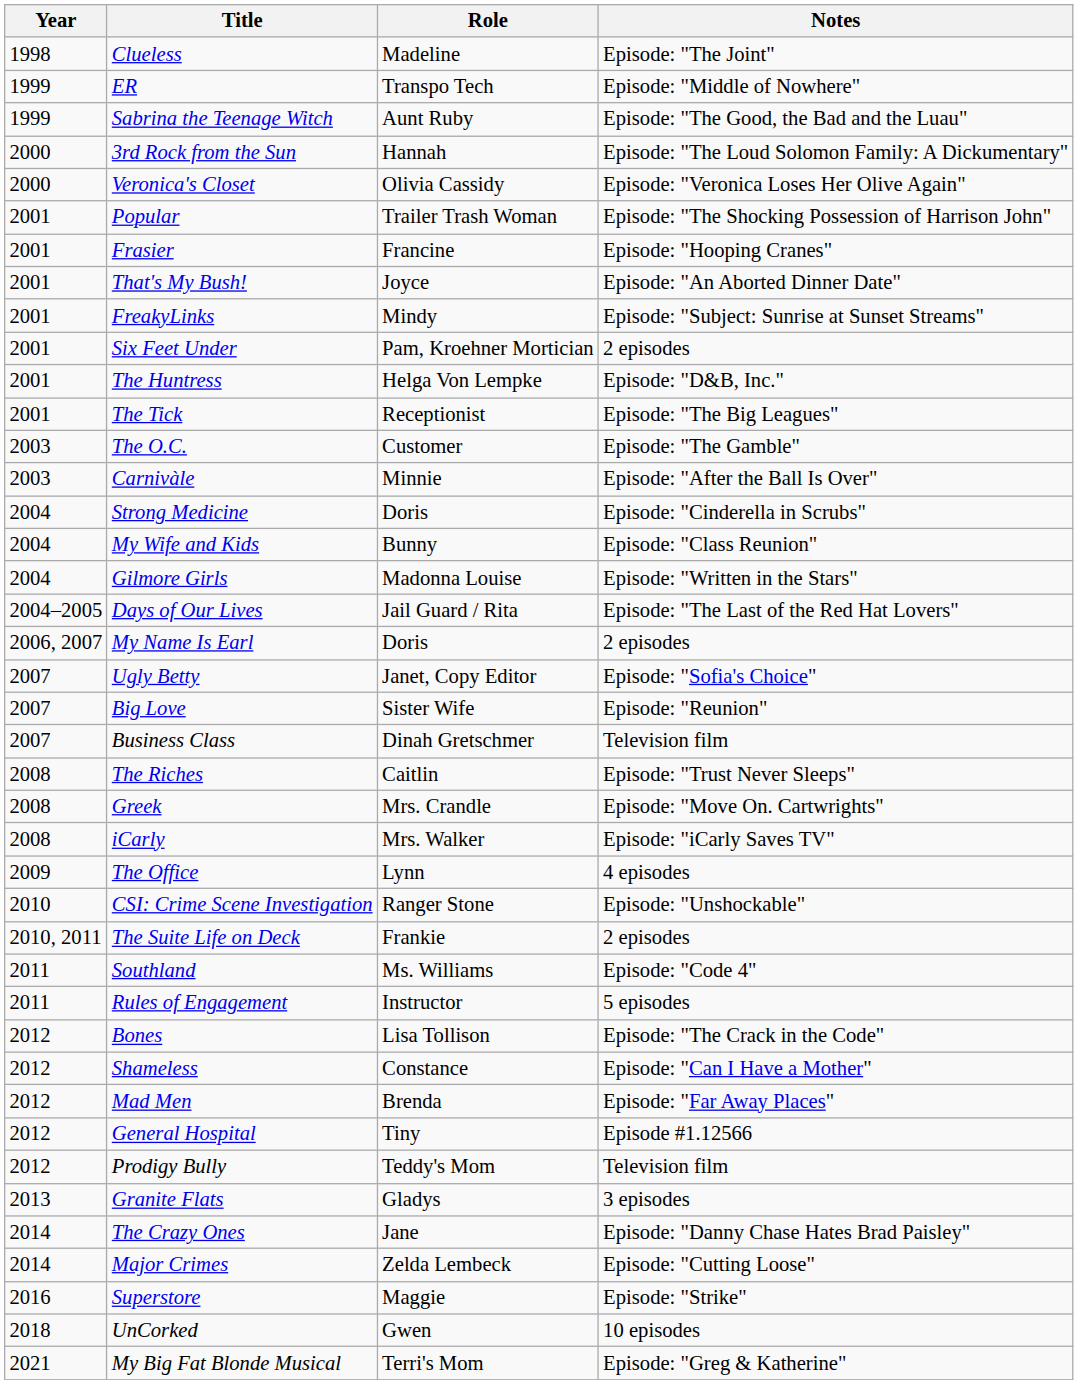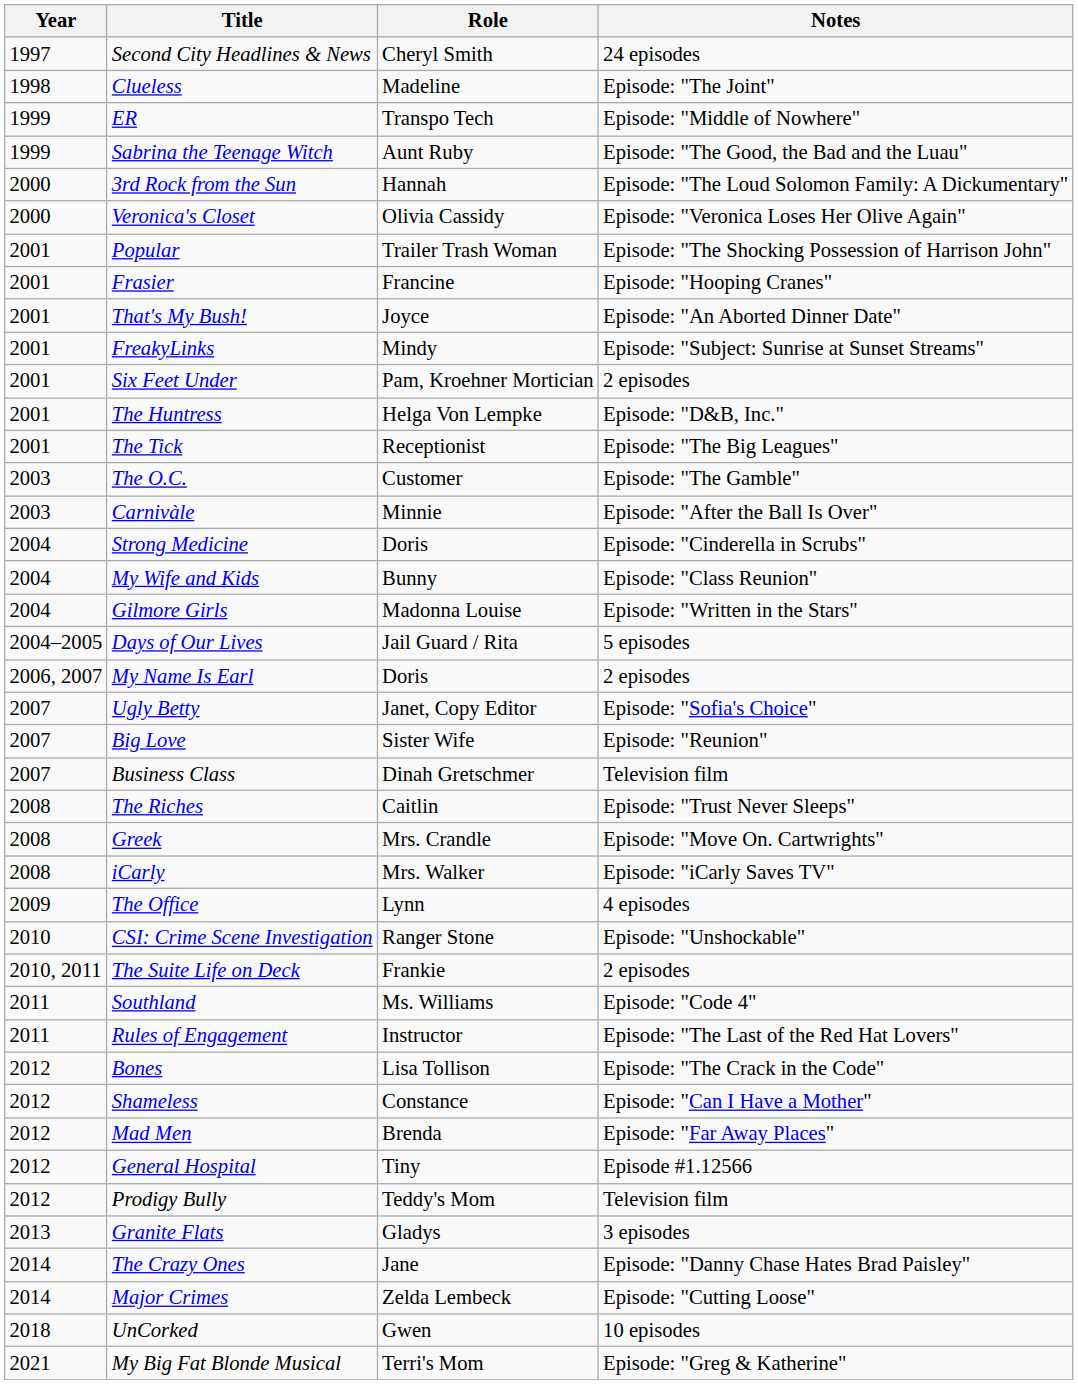+ row: 1997 | Second City Headlines & News | Cheryl Smith | 24 episodes
Days of Our Lives | Notes: Episode: "The Last of the Red Hat Lovers" -> 5 episodes
Rules of Engagement | Notes: 5 episodes -> Episode: "The Last of the Red Hat Lovers"
- row: 2016 | Superstore | Maggie | Episode: "Strike"
